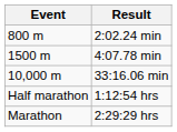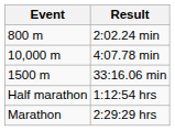4:07.78 min | Event: 1500 m -> 10,000 m
33:16.06 min | Event: 10,000 m -> 1500 m
